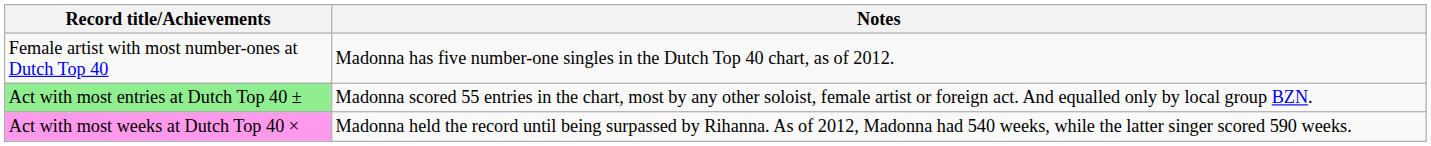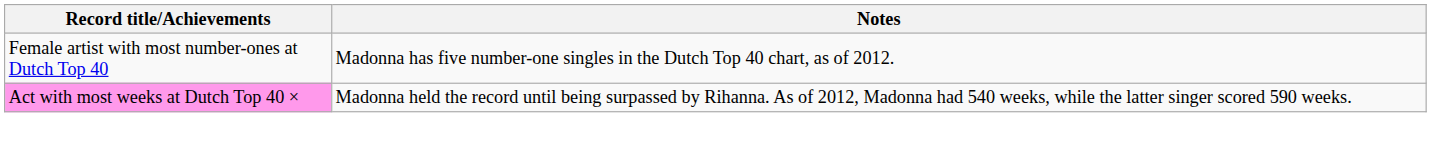- row: Act with most entries at Dutch Top 40 ± | Madonna scored 55 entries in the chart, most by any other soloist, female artist or foreign act. And equalled only by local group BZN.
